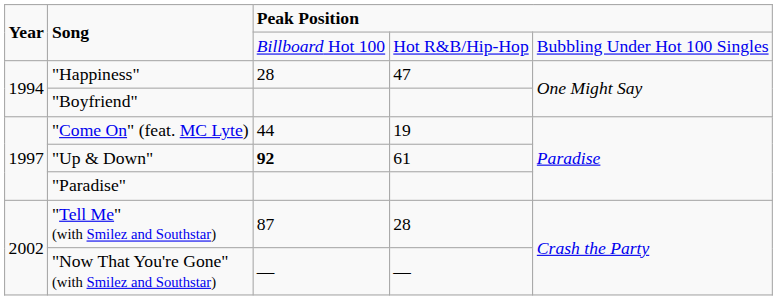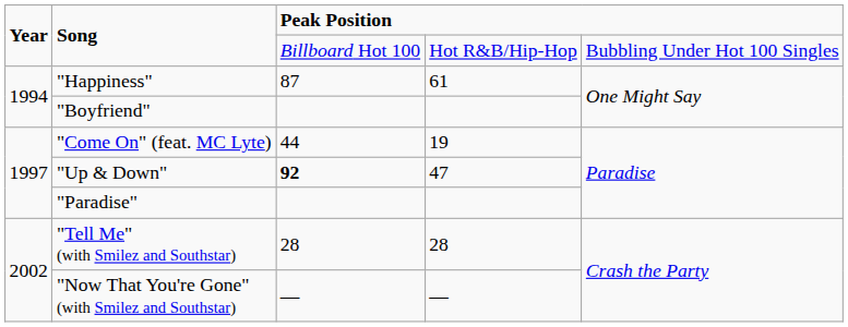"Happiness" | column 3: 28 -> 87
"Happiness" | column 4: 47 -> 61
"Up & Down" | column 4: 61 -> 47
"Tell Me" (with Smilez and Southstar) | column 3: 87 -> 28
